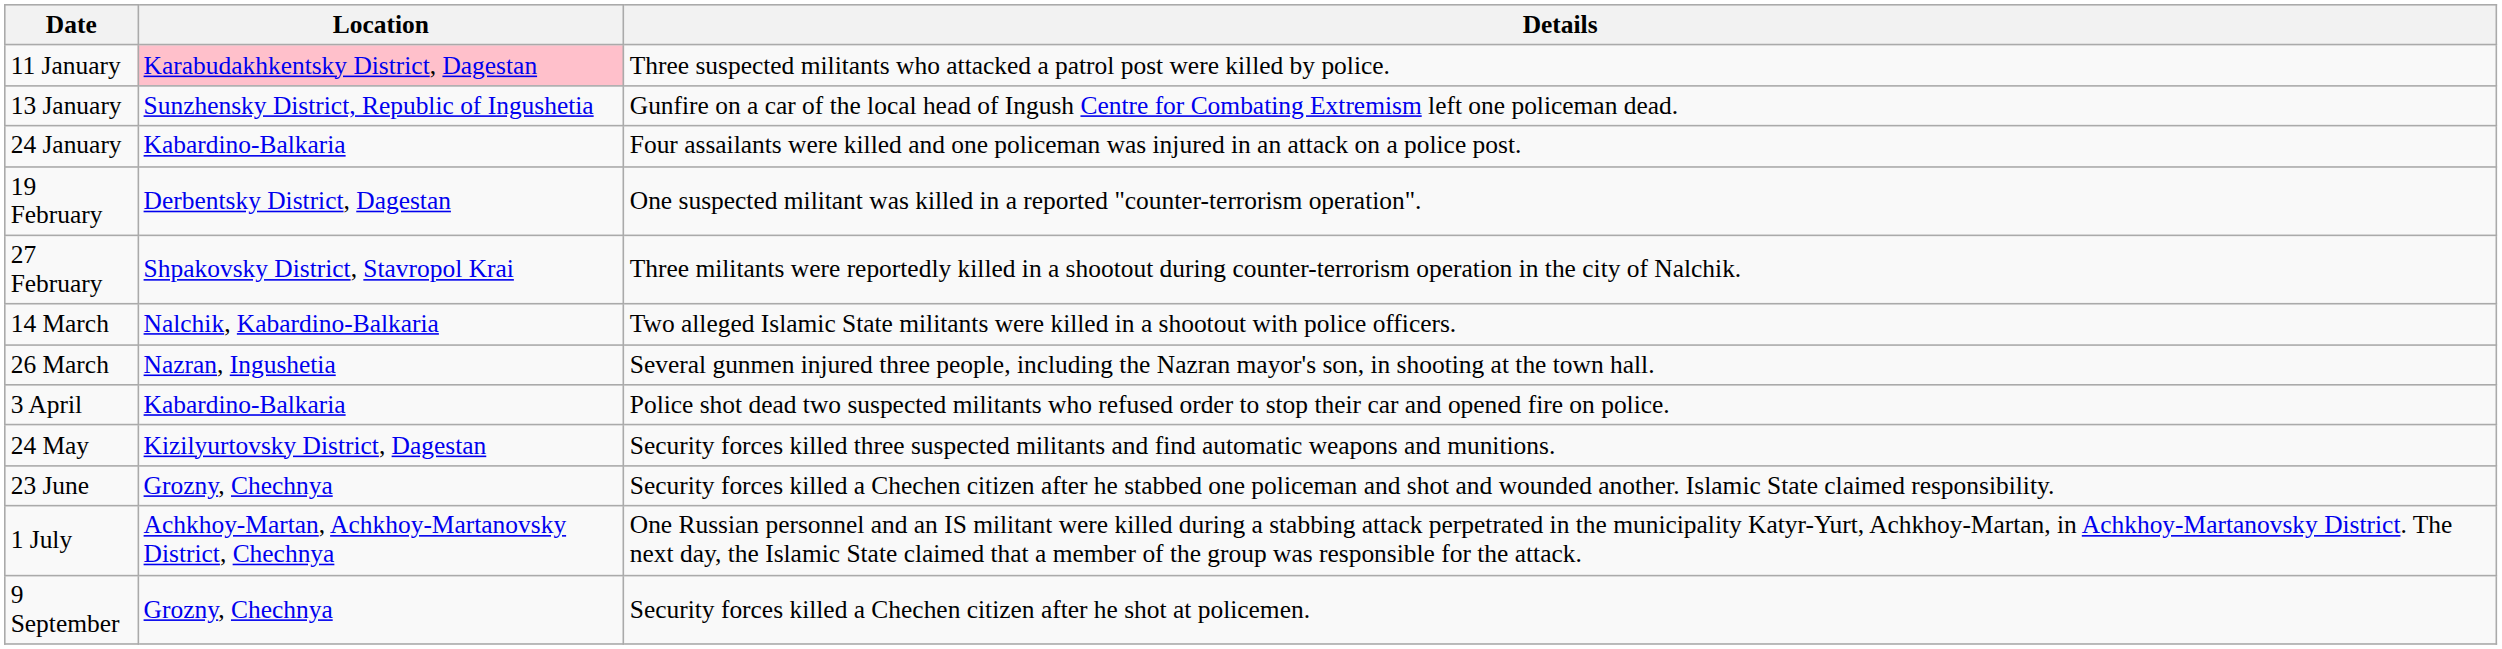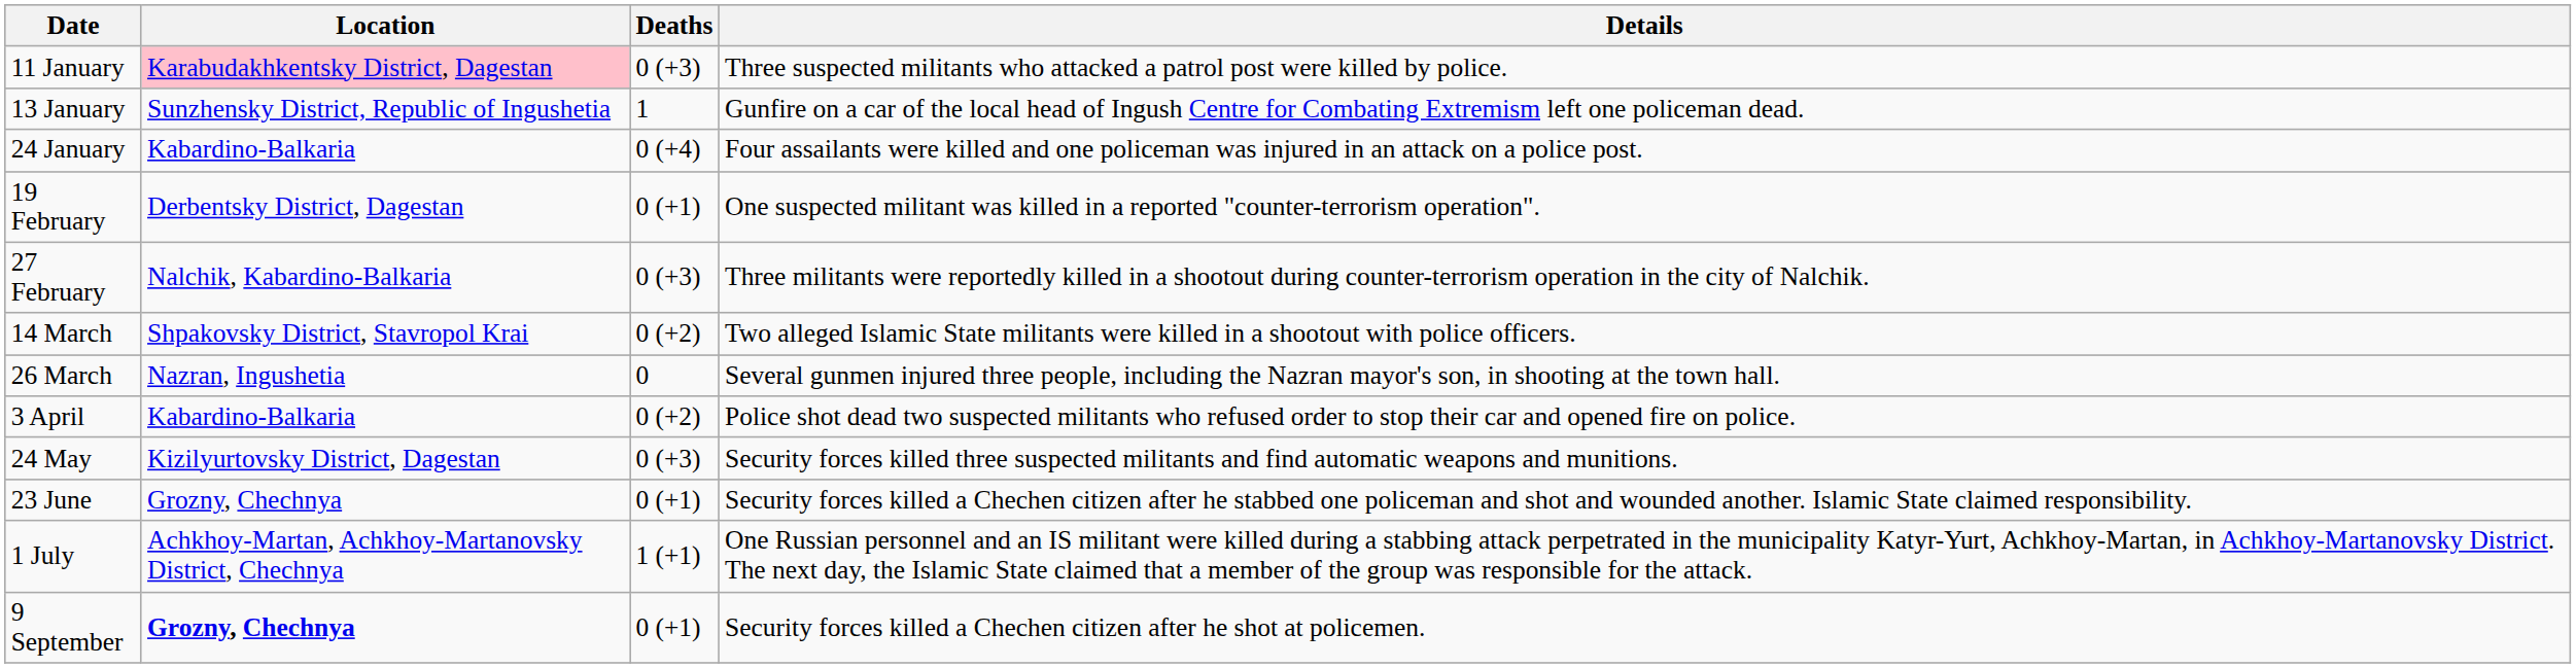+ column: Deaths | 0 (+3) | 1 | 0 (+4) | 0 (+1) | 0 (+3) | 0 (+2) | 0 | 0 (+2) | 0 (+3) | 0 (+1) | 1 (+1) | 0 (+1)
27 February | Location: Shpakovsky District, Stavropol Krai -> Nalchik, Kabardino-Balkaria
14 March | Location: Nalchik, Kabardino-Balkaria -> Shpakovsky District, Stavropol Krai
9 September | Location: normal -> bold
